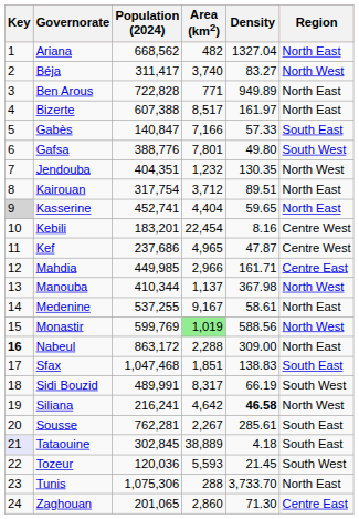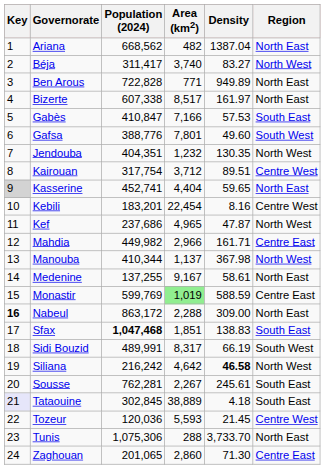Ariana | Density: 1327.04 -> 1387.04
Bizerte | Population (2024): 607,388 -> 607,338
Gabès | Population (2024): 140,847 -> 410,847
Gabès | Density: 57.33 -> 57.53
Gafsa | Density: 49.80 -> 49.60
Kairouan | Region: North East -> Centre West
Kef | Region: Centre West -> North West
Mahdia | Population (2024): 449,985 -> 449,982
Medenine | Population (2024): 537,255 -> 137,255
Monastir | Density: 588.56 -> 588.59
Monastir | Region: North West -> Centre East
Sfax | Population (2024): normal -> bold
Siliana | Population (2024): 216,241 -> 216,242
Sousse | Density: 285.61 -> 245.61
Tozeur | Region: South West -> Centre West
